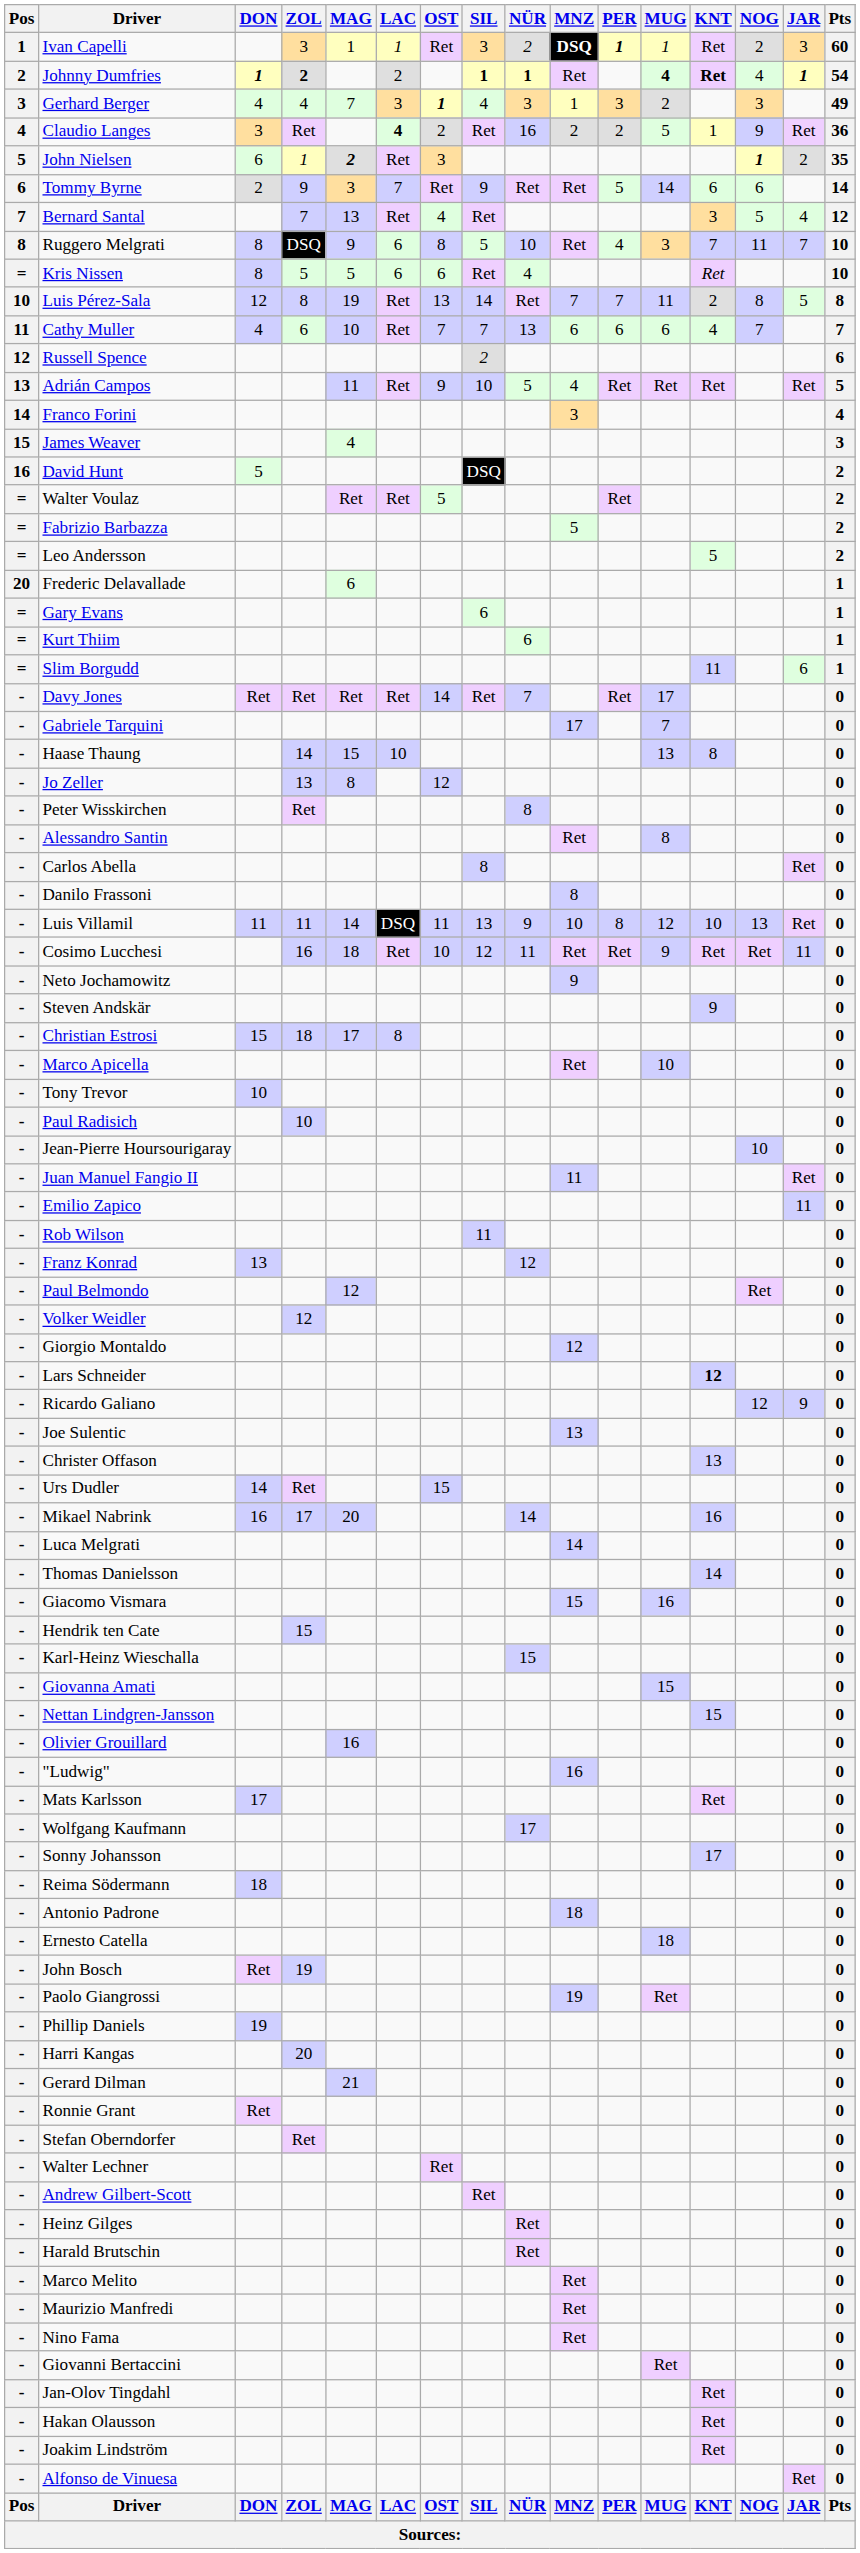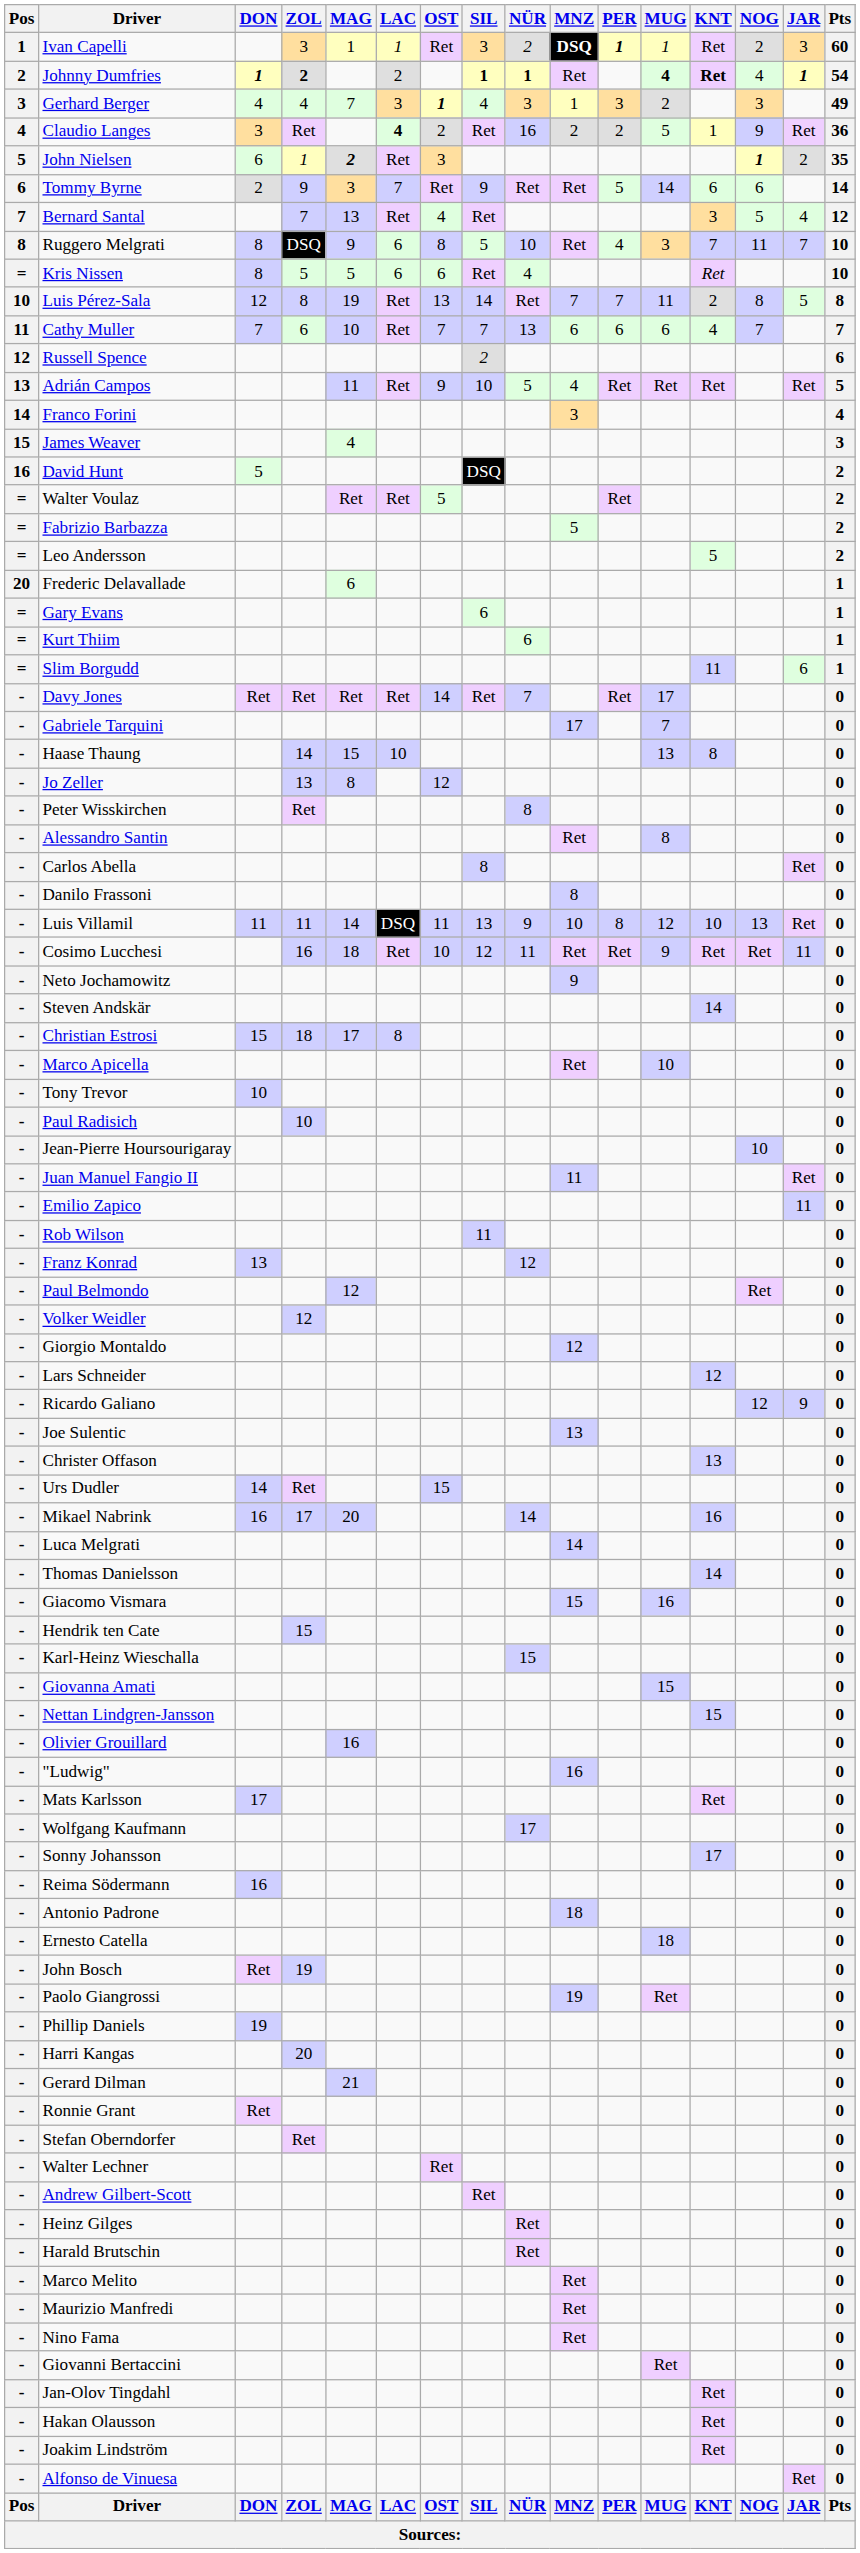Cathy Muller | DON: 4 -> 7
Steven Andskär | KNT: 9 -> 14
Lars Schneider | KNT: bold -> normal
Reima Södermann | DON: 18 -> 16
